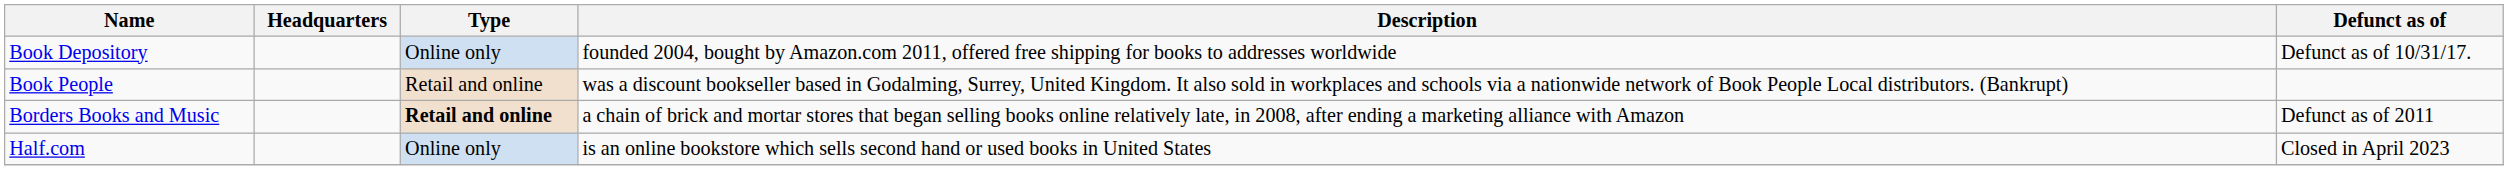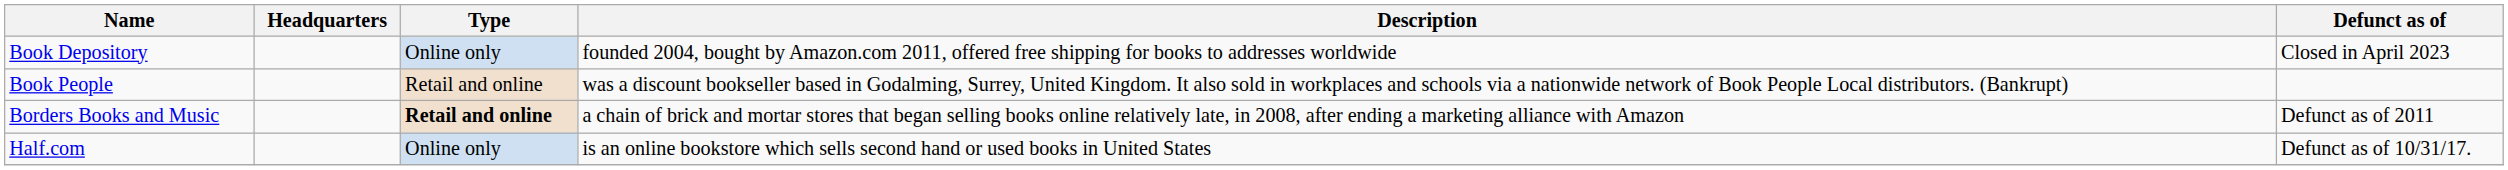Book Depository | Defunct as of: Defunct as of 10/31/17. -> Closed in April 2023
Half.com | Defunct as of: Closed in April 2023 -> Defunct as of 10/31/17.
